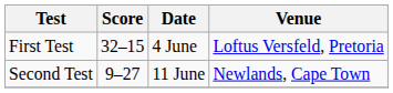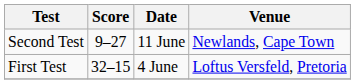rows swapped: First Test <-> Second Test
